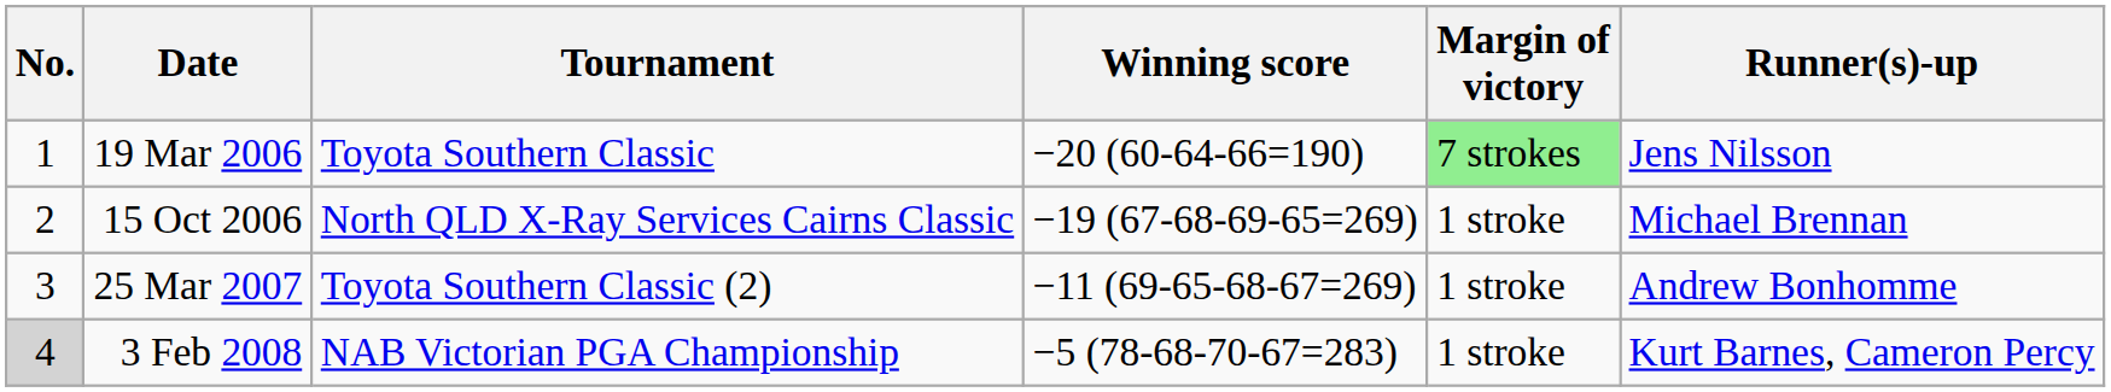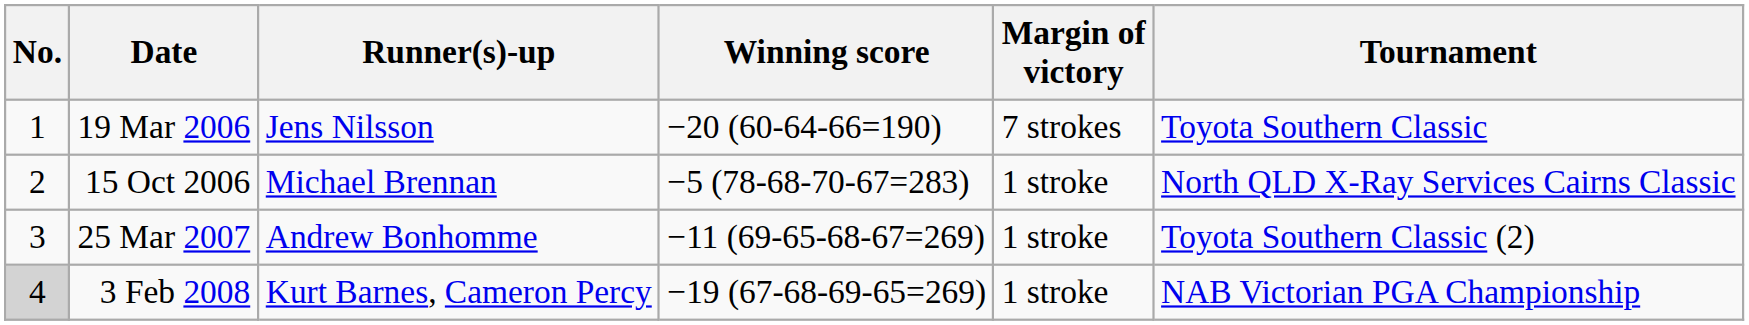columns swapped: Tournament <-> Runner(s)-up
19 Mar 2006 | Margin of victory: lightgreen background -> no background
15 Oct 2006 | Winning score: −19 (67-68-69-65=269) -> −5 (78-68-70-67=283)
3 Feb 2008 | Winning score: −5 (78-68-70-67=283) -> −19 (67-68-69-65=269)
